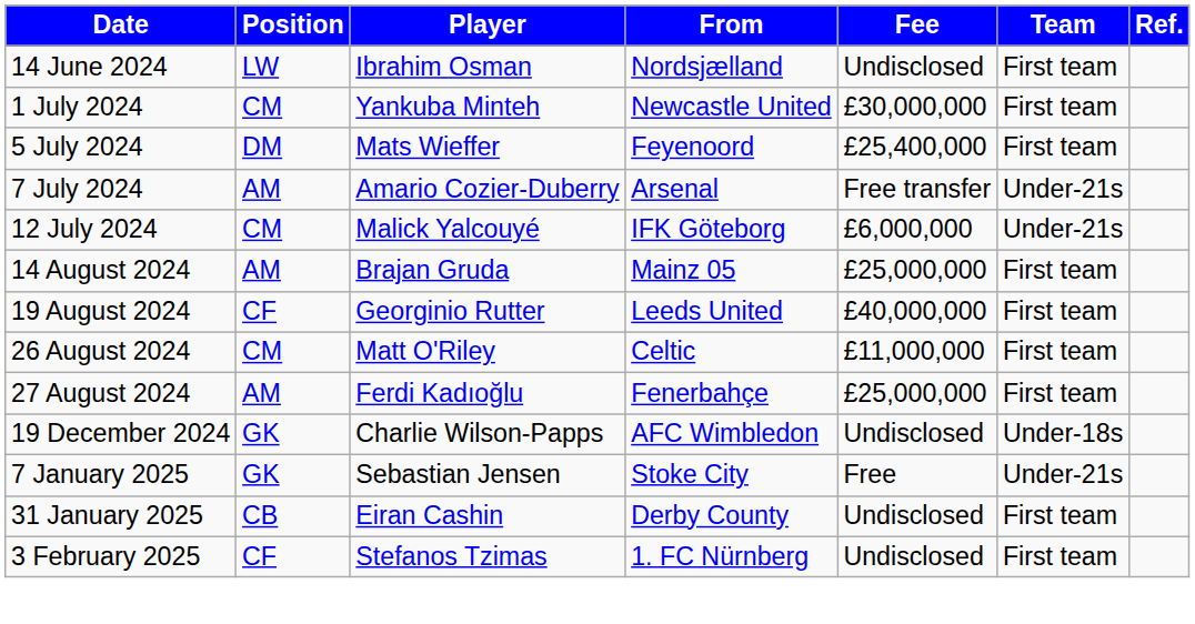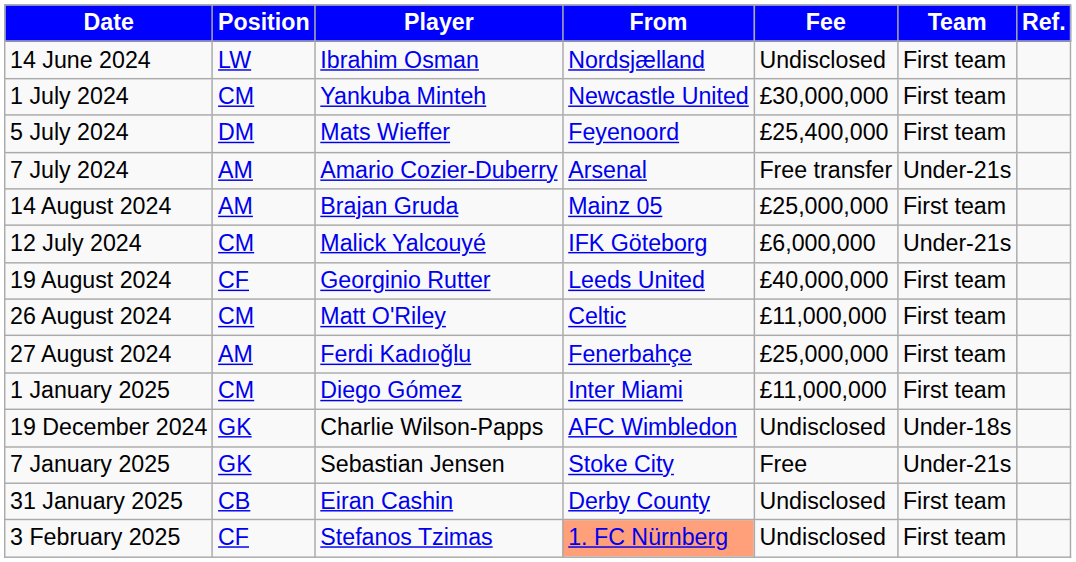rows swapped: 12 July 2024 <-> 14 August 2024
+ row: 1 January 2025 | CM | Diego Gómez | Inter Miami | £11,000,000 | First team
3 February 2025 | From: no background -> lightsalmon background
